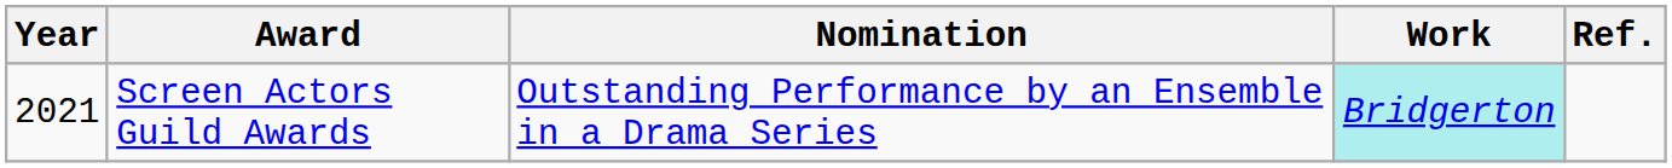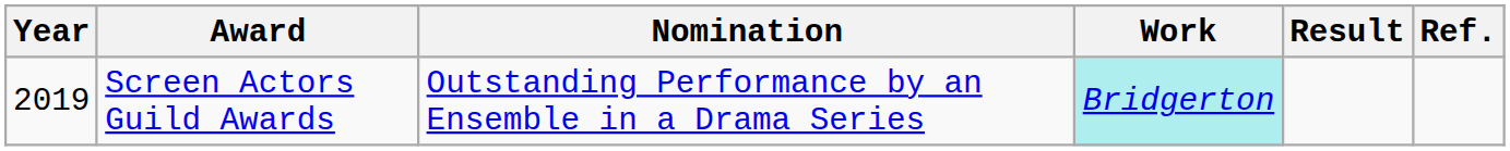+ column: Result
Screen Actors Guild Awards | Year: 2021 -> 2019
